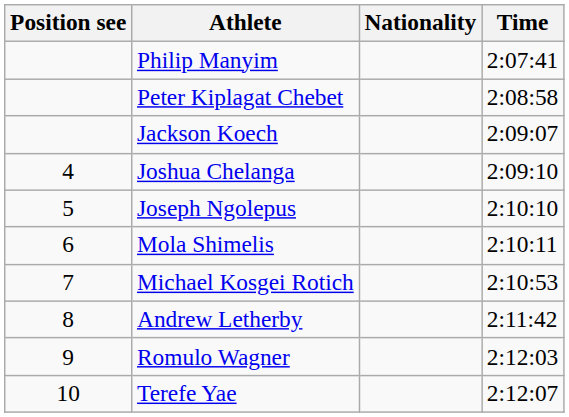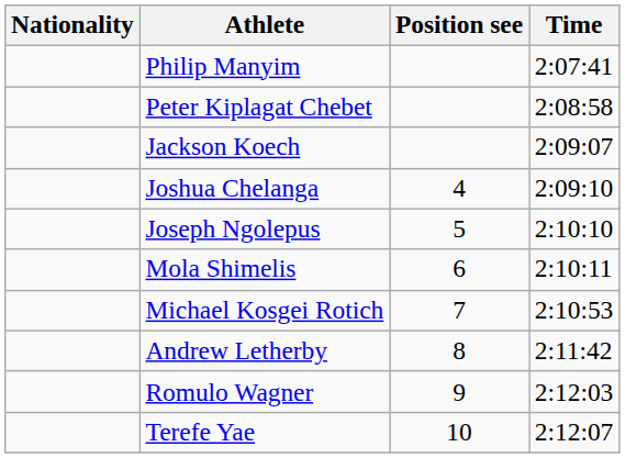columns swapped: Position see <-> Nationality
